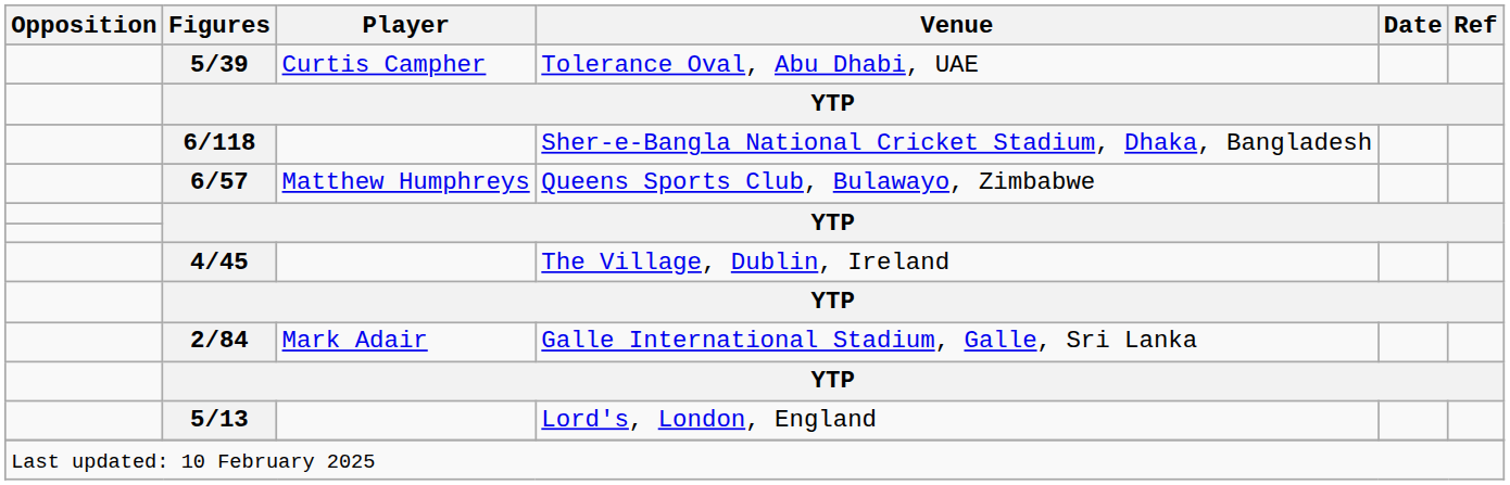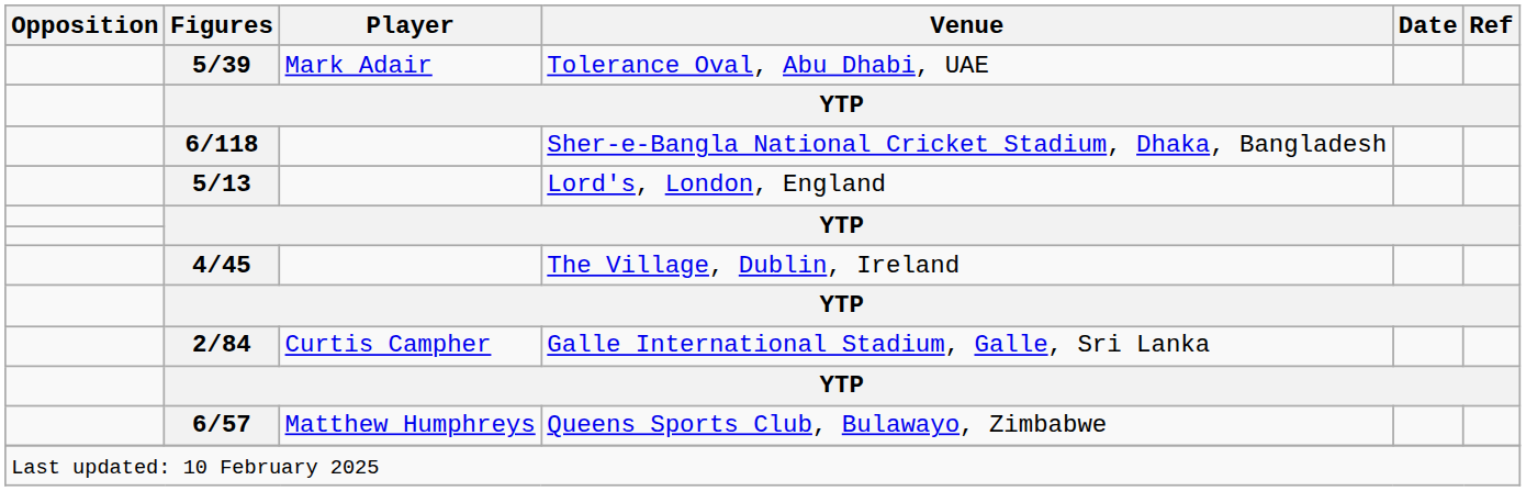5/39 | Player: Curtis Campher -> Mark Adair
rows swapped: 5/13 <-> 6/57
2/84 | Player: Mark Adair -> Curtis Campher
